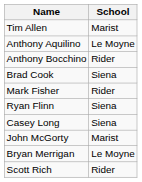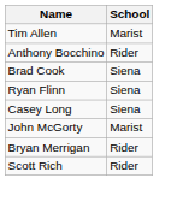- row: Anthony Aquilino | Le Moyne
- row: Mark Fisher | Rider
Bryan Merrigan | School: Le Moyne -> Rider
